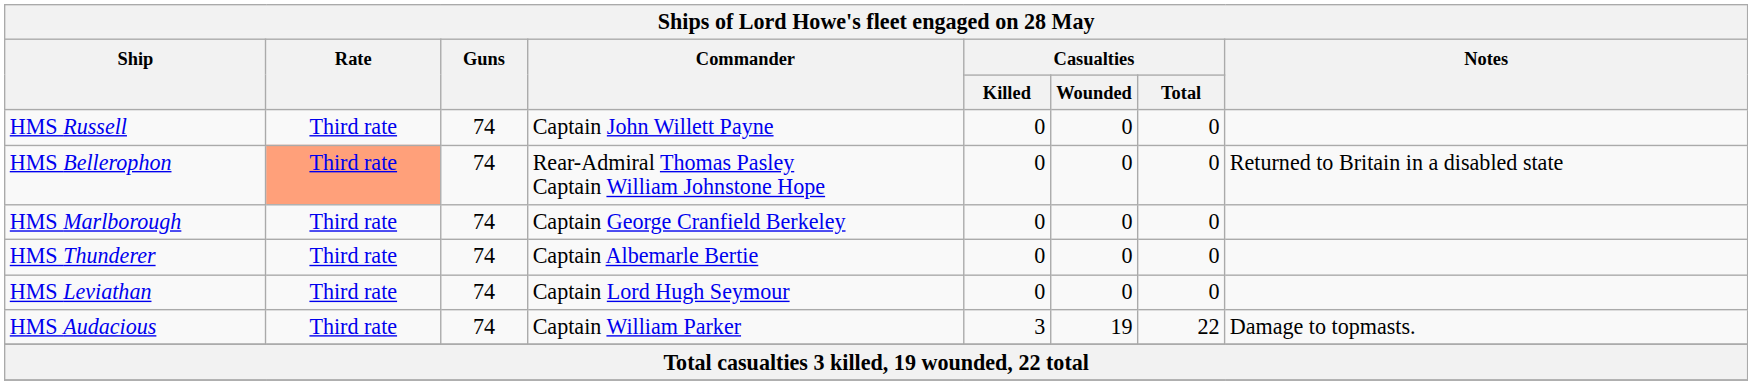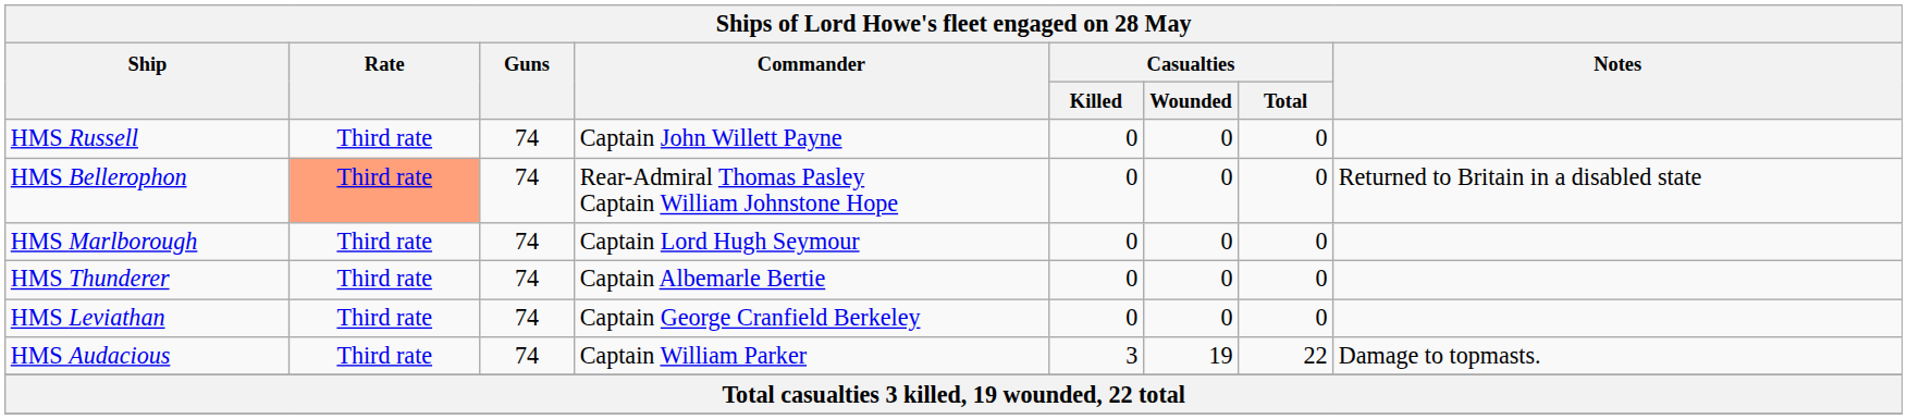HMS Marlborough | Commander: Captain George Cranfield Berkeley -> Captain Lord Hugh Seymour
HMS Leviathan | Commander: Captain Lord Hugh Seymour -> Captain George Cranfield Berkeley
